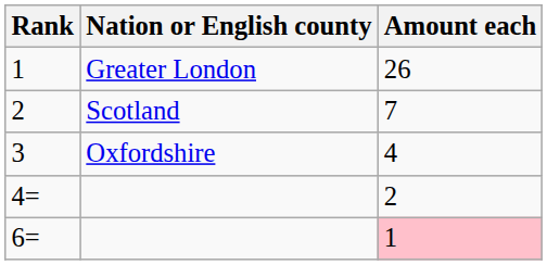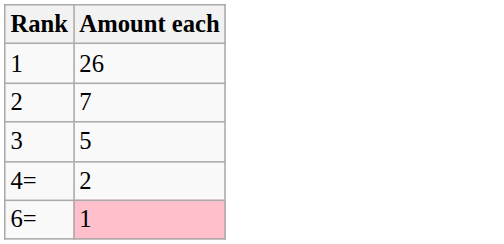- column: Nation or English county | Greater London | Scotland | Oxfordshire
3 | Amount each: 4 -> 5
